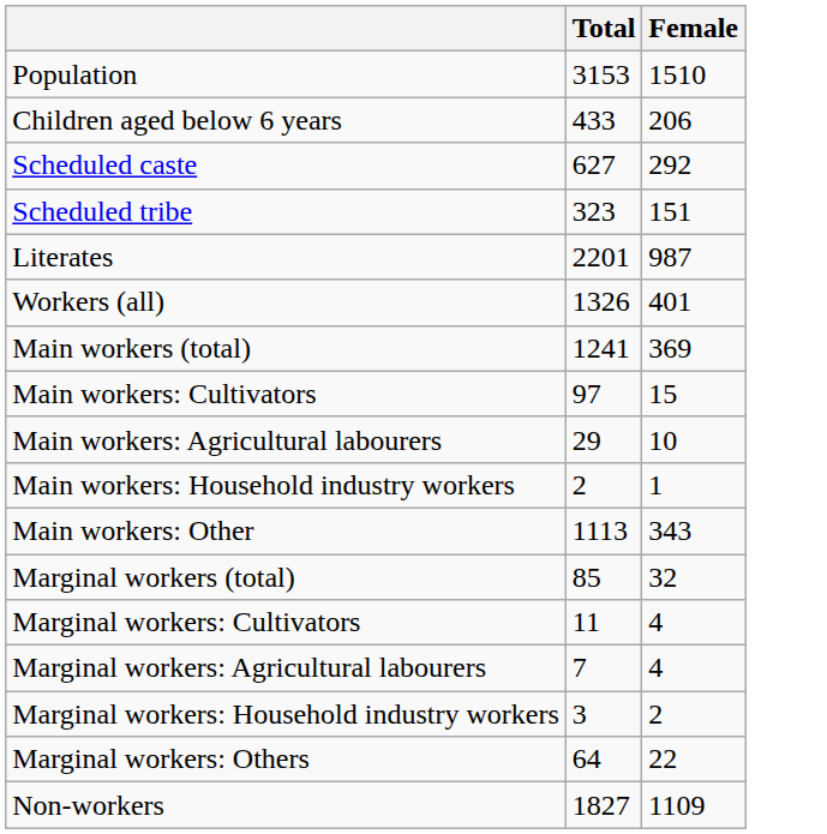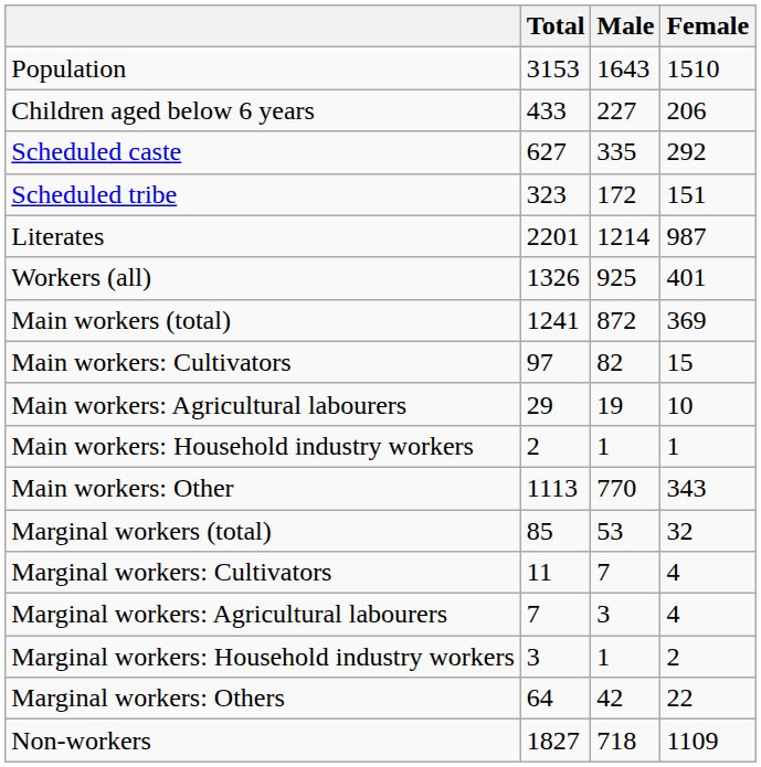+ column: Male | 1643 | 227 | 335 | 172 | 1214 | 925 | 872 | 82 | 19 | 1 | 770 | 53 | 7 | 3 | 1 | 42 | 718
